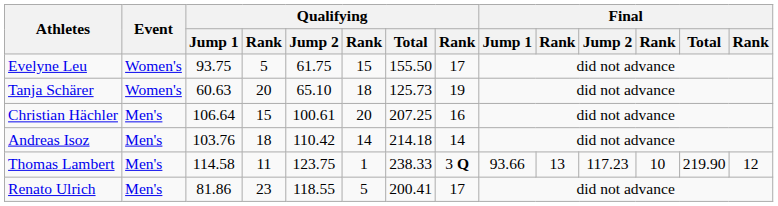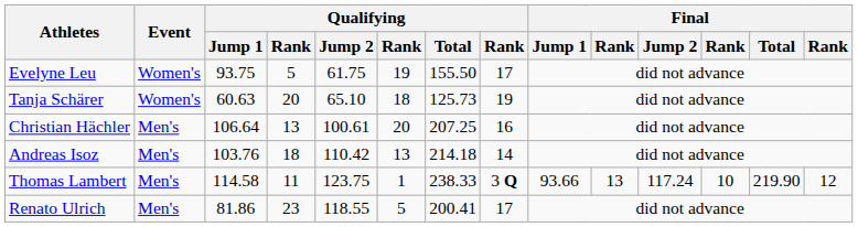Evelyne Leu | column 6: 15 -> 19
Christian Hächler | column 4: 15 -> 13
Andreas Isoz | column 6: 14 -> 13
Thomas Lambert | Final / Jump 2: 117.23 -> 117.24
